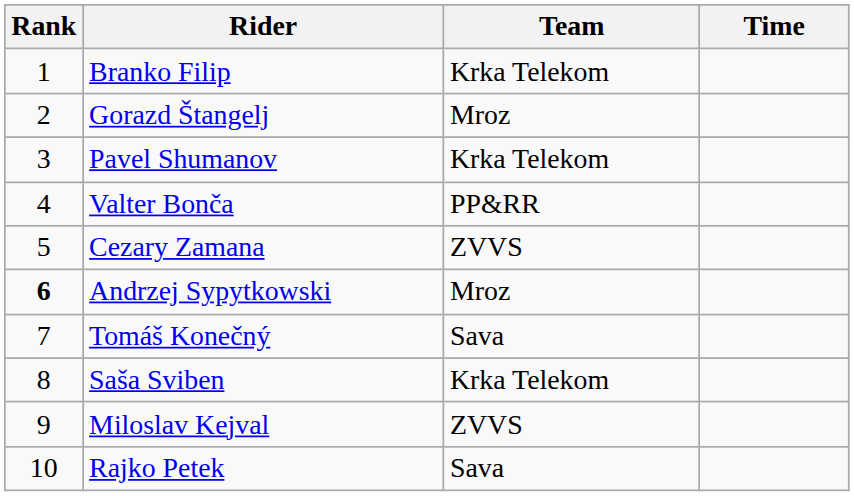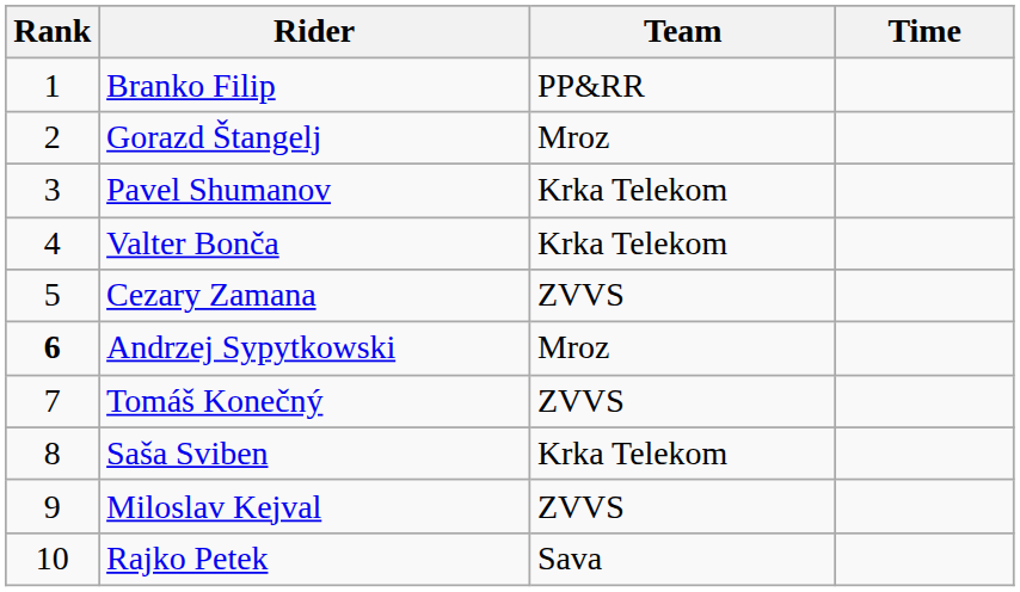Branko Filip | Team: Krka Telekom -> PP&RR
Valter Bonča | Team: PP&RR -> Krka Telekom
Tomáš Konečný | Team: Sava -> ZVVS
